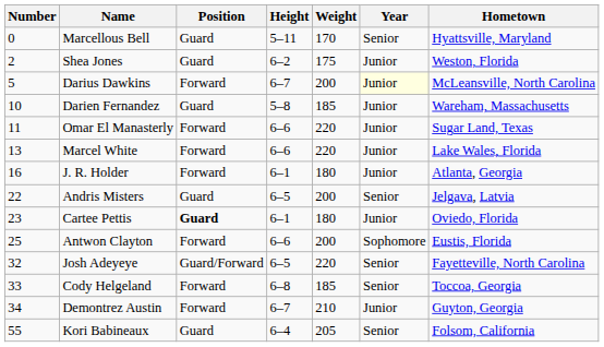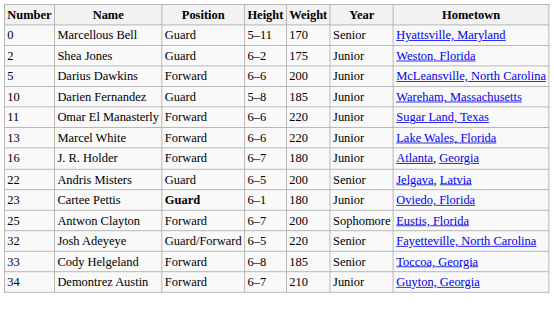Darius Dawkins | Height: 6–7 -> 6–6
Darius Dawkins | Year: lightyellow background -> no background
J. R. Holder | Height: 6–1 -> 6–7
Antwon Clayton | Height: 6–6 -> 6–7
- row: 55 | Kori Babineaux | Guard | 6–4 | 205 | Senior | Folsom, California
